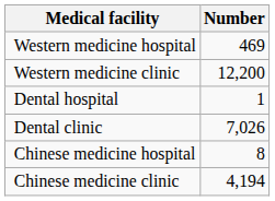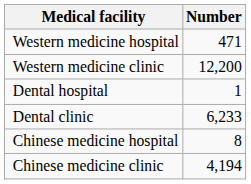Western medicine hospital | Number: 469 -> 471
Dental clinic | Number: 7,026 -> 6,233
